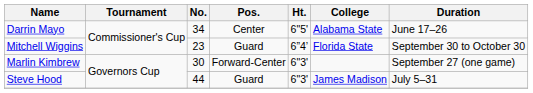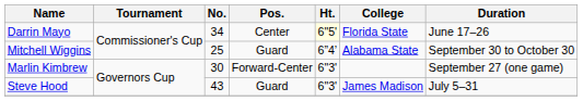Darrin Mayo | Ht.: no background -> lightyellow background
Darrin Mayo | College: Alabama State -> Florida State
Mitchell Wiggins | No.: 23 -> 25
Mitchell Wiggins | College: Florida State -> Alabama State
Steve Hood | No.: 44 -> 43
